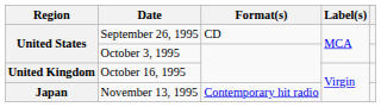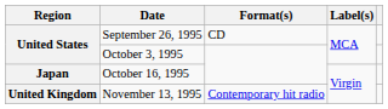October 16, 1995 | Region: United Kingdom -> Japan
November 13, 1995 | Region: Japan -> United Kingdom
